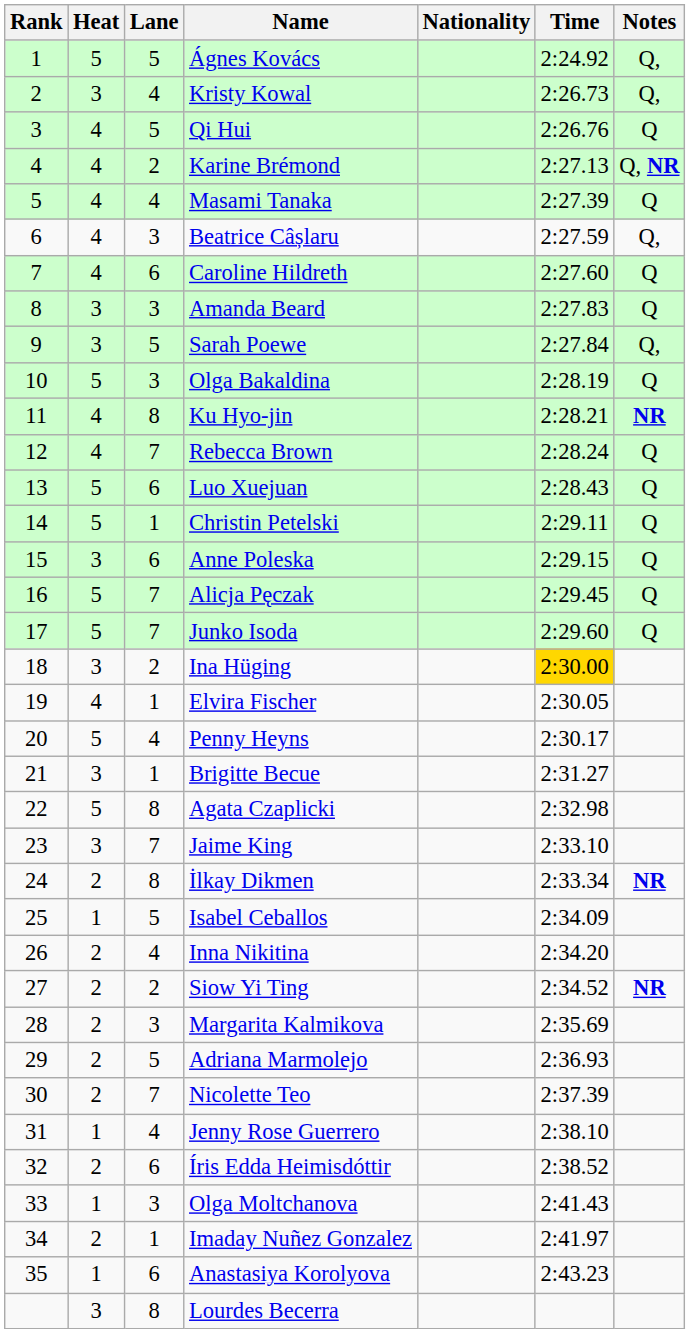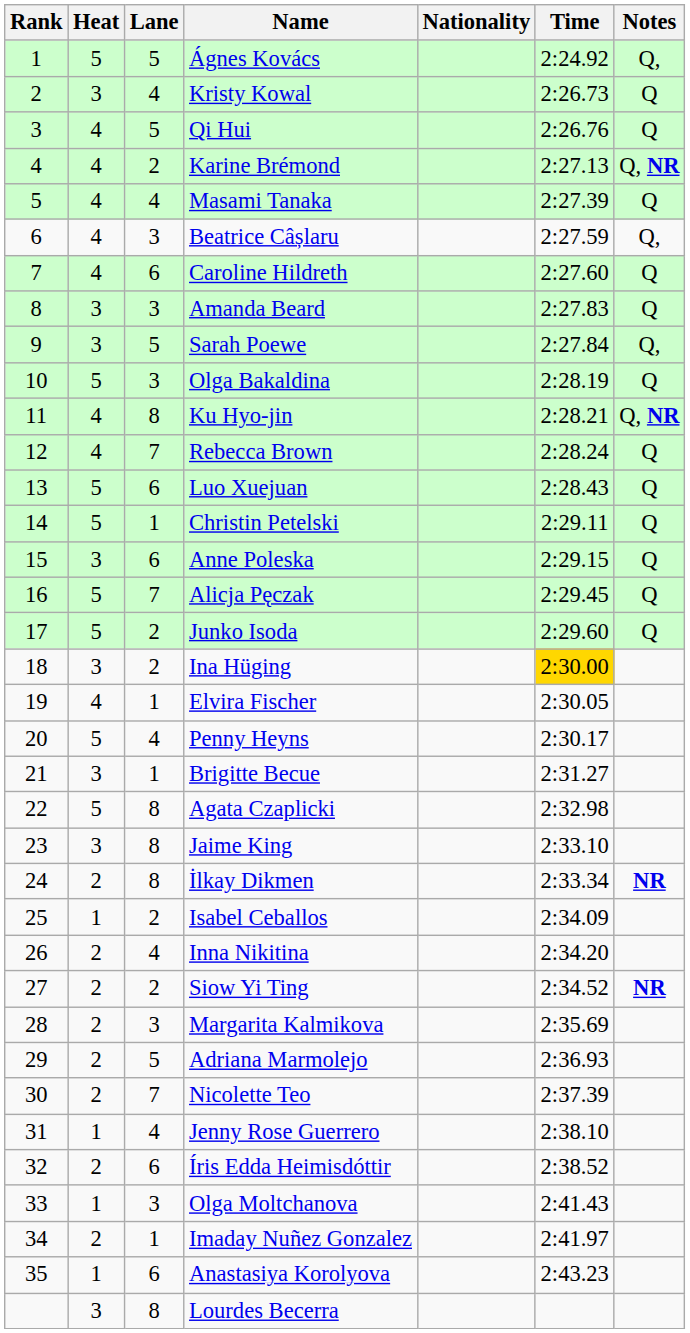Kristy Kowal | Notes: Q, -> Q
Ku Hyo-jin | Notes: NR -> Q, NR
Junko Isoda | Lane: 7 -> 2
Jaime King | Lane: 7 -> 8
Isabel Ceballos | Lane: 5 -> 2
